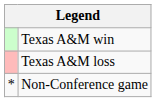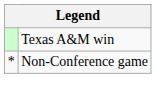- row: Texas A&M loss
